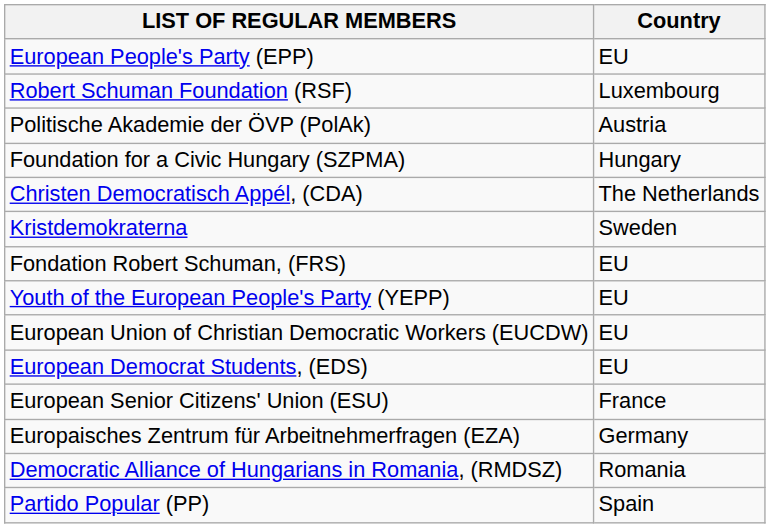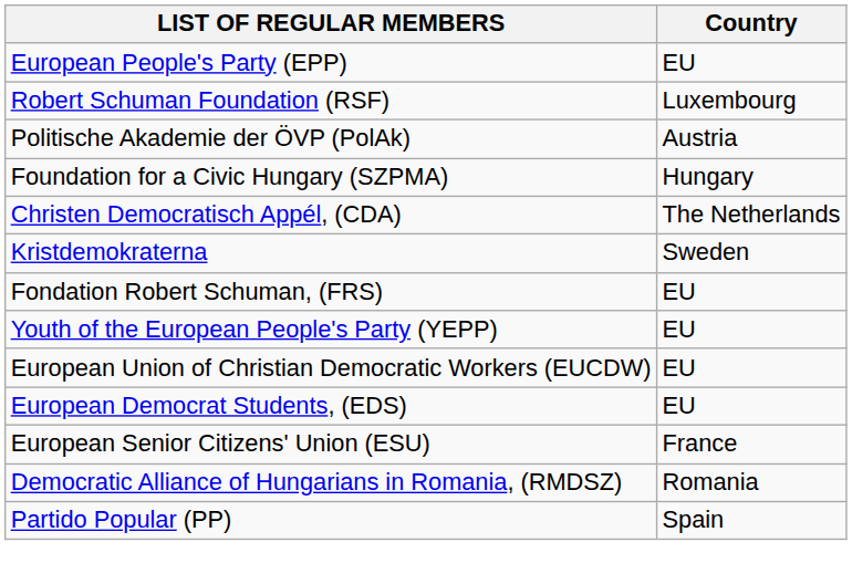- row: Europaisches Zentrum für Arbeitnehmerfragen (EZA) | Germany
